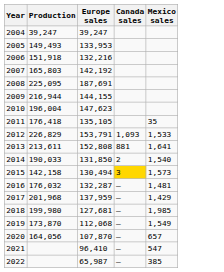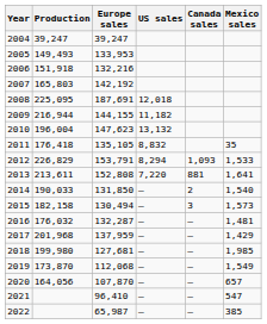+ column: US sales | 12,018 | 11,182 | 13,132 | 8,832 | 8,294 | 7,220 | — | — | — | — | — | — | — | — | —
2015 | Production: 142,158 -> 182,158
2015 | Canada sales: gold background -> no background
